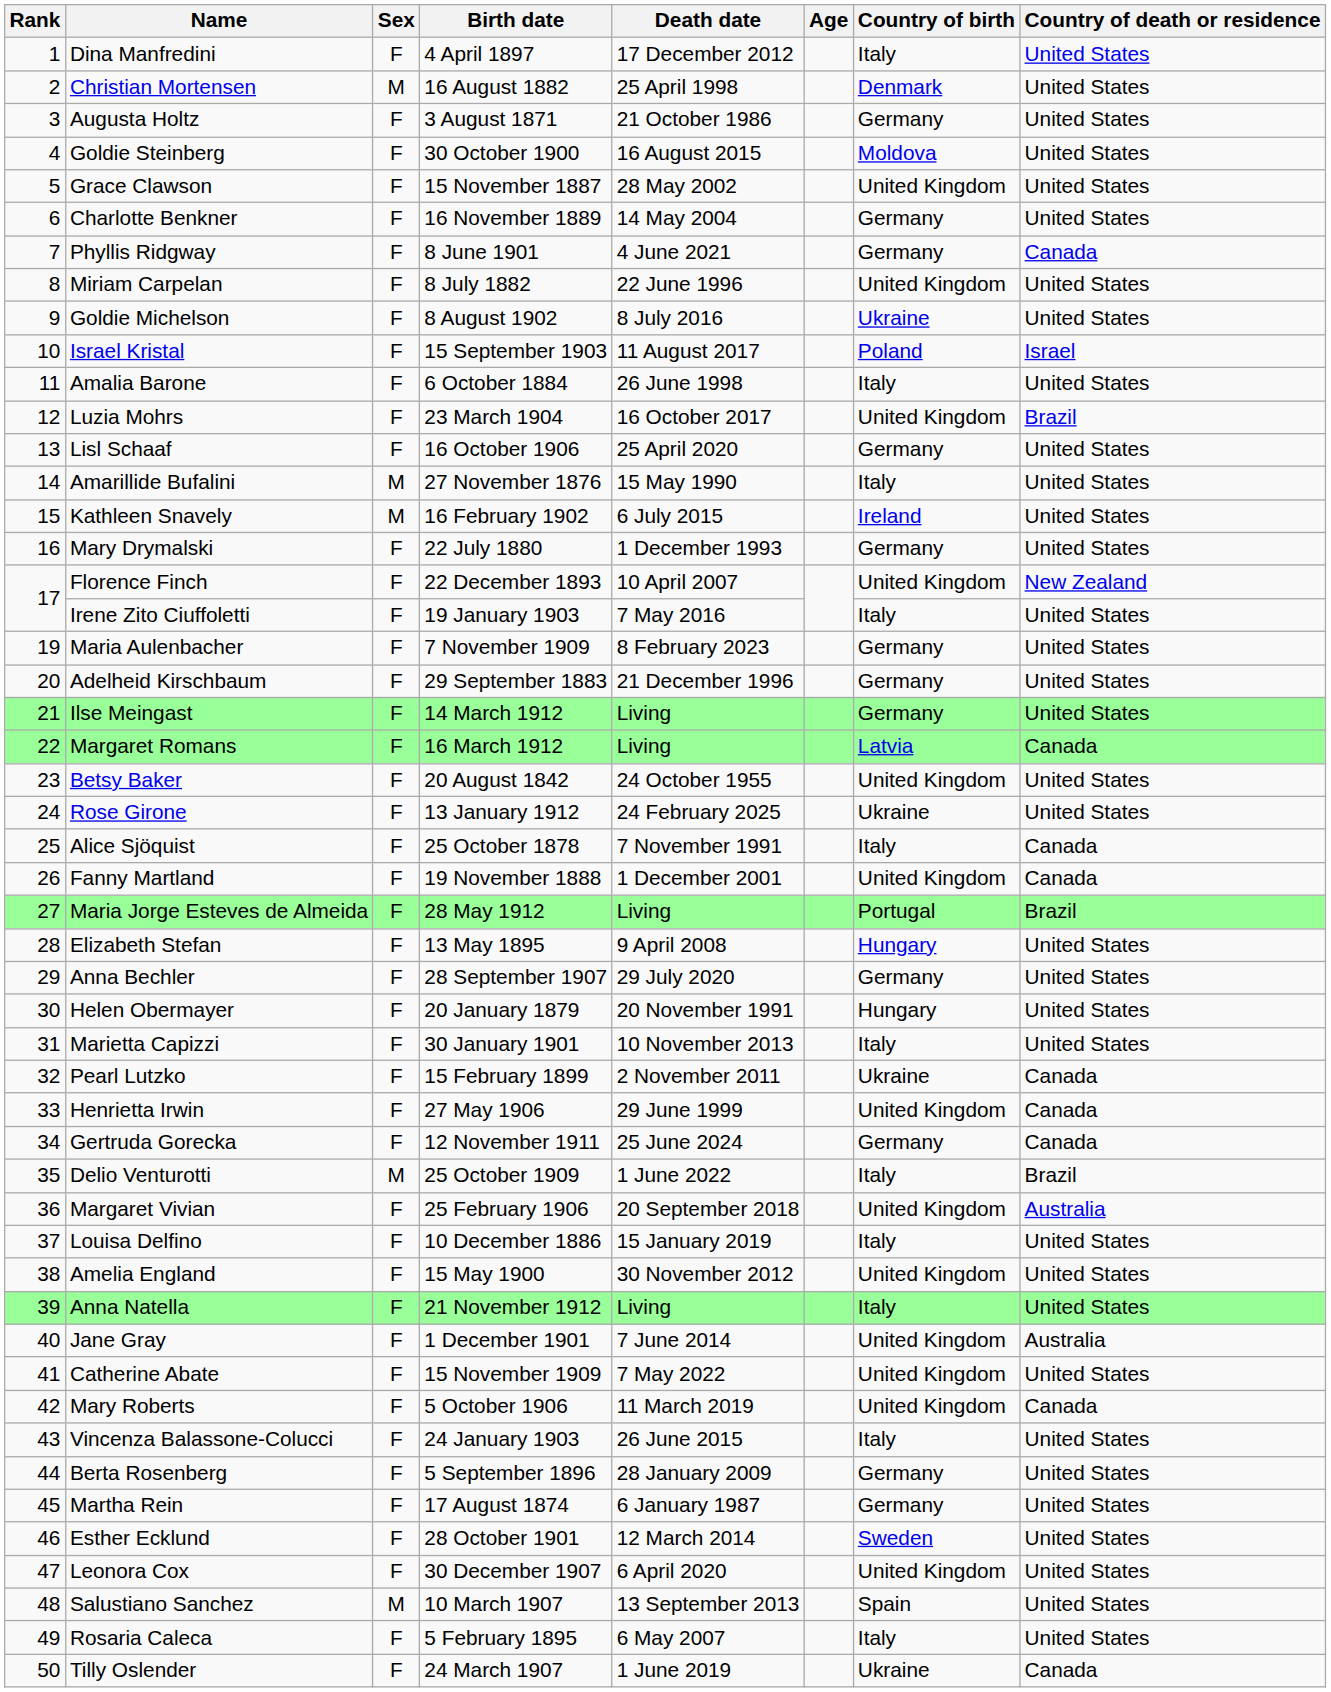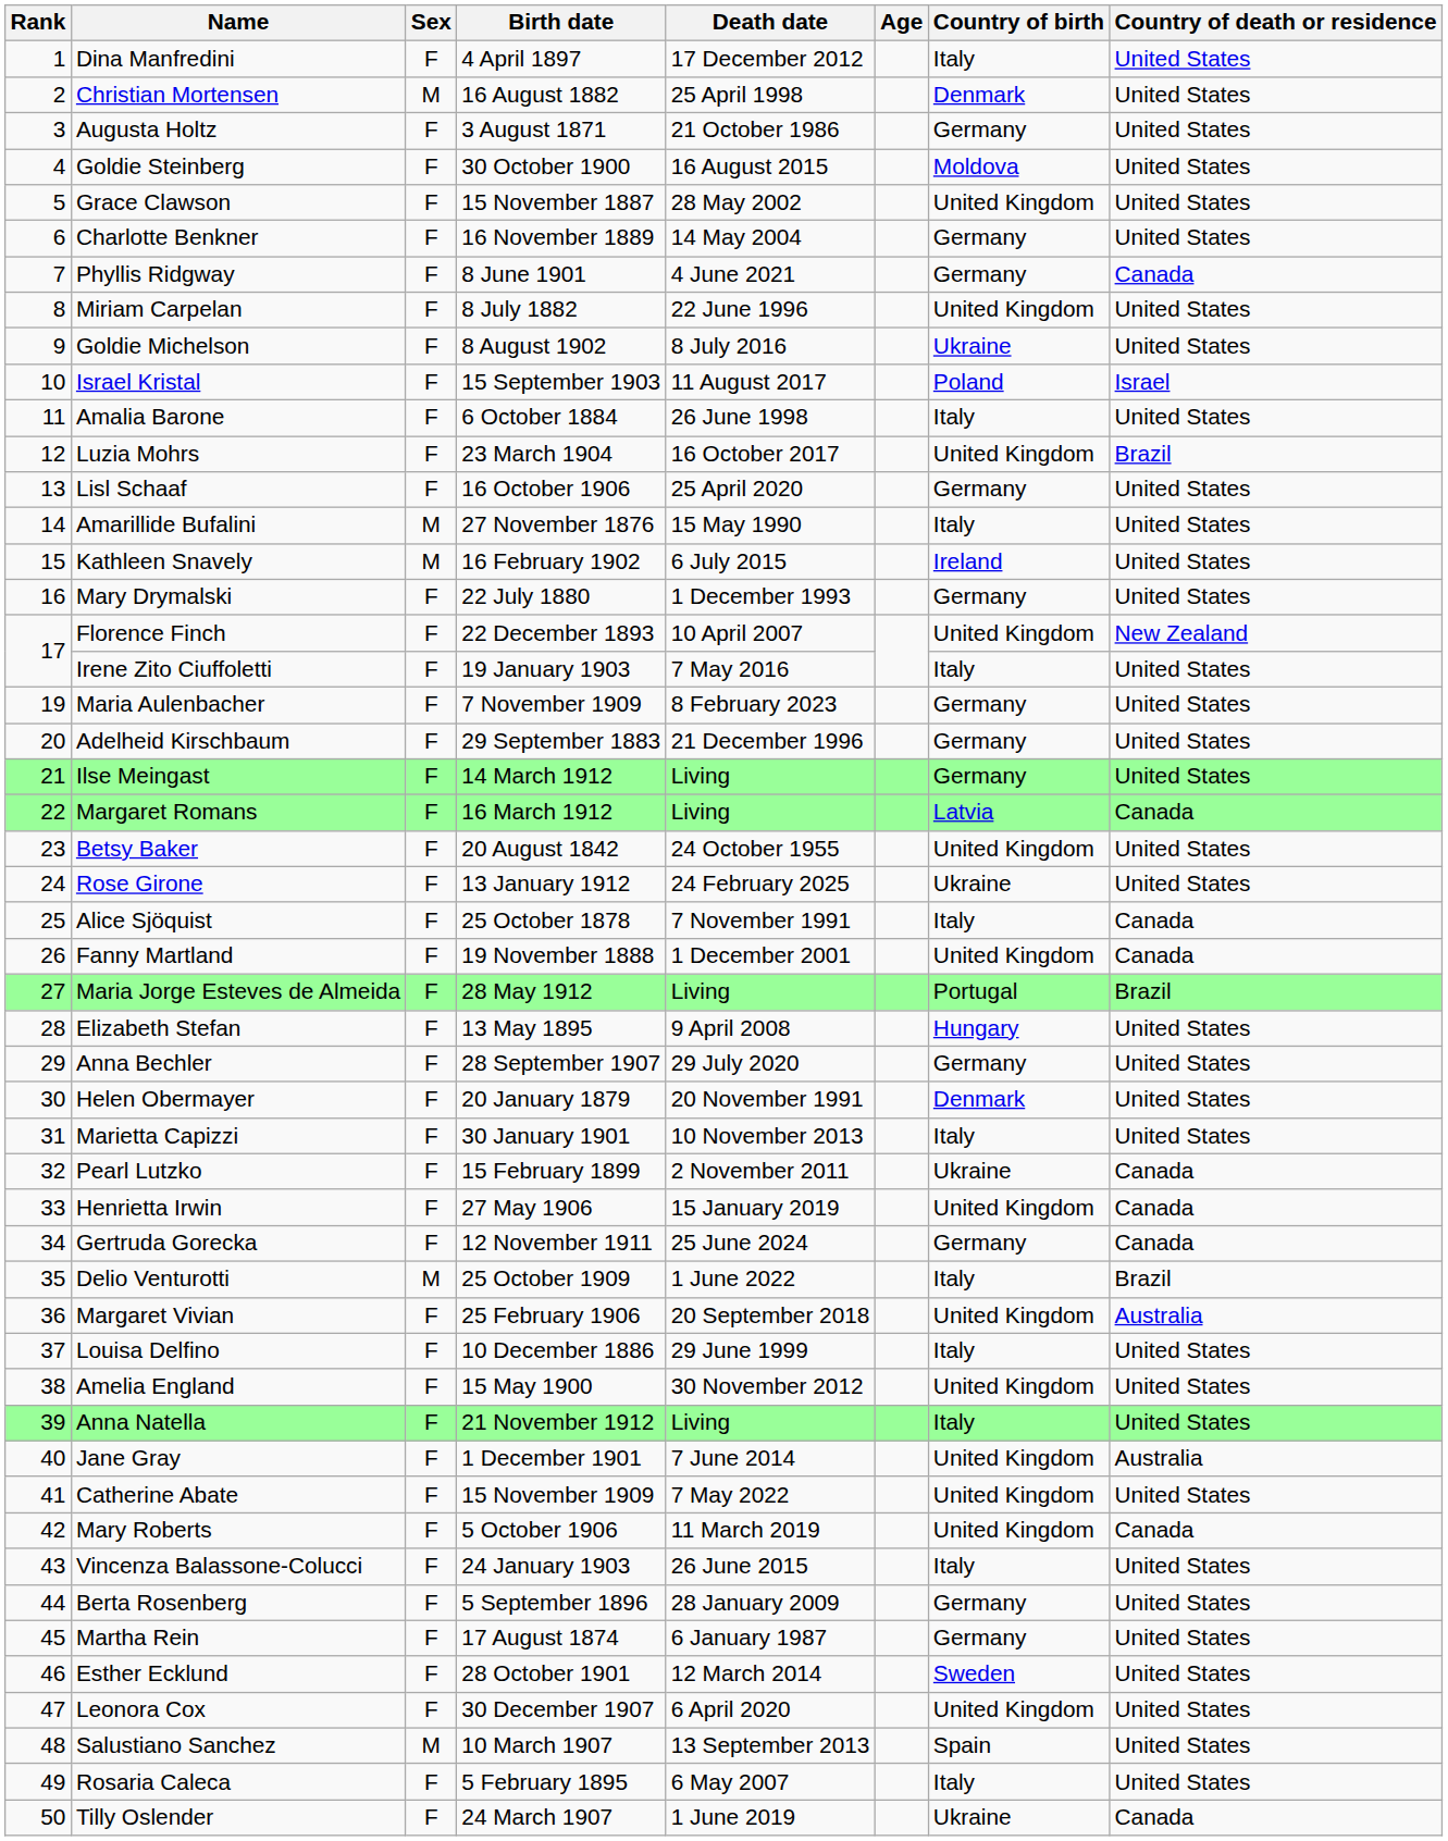Helen Obermayer | Country of birth: Hungary -> Denmark
Henrietta Irwin | Death date: 29 June 1999 -> 15 January 2019
Louisa Delfino | Death date: 15 January 2019 -> 29 June 1999
